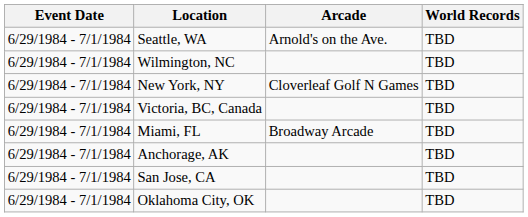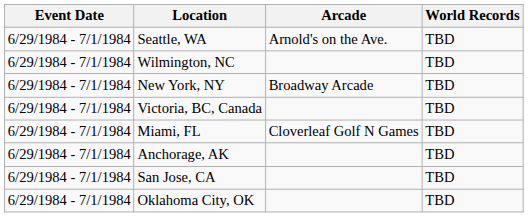New York, NY | Arcade: Cloverleaf Golf N Games -> Broadway Arcade
Miami, FL | Arcade: Broadway Arcade -> Cloverleaf Golf N Games
